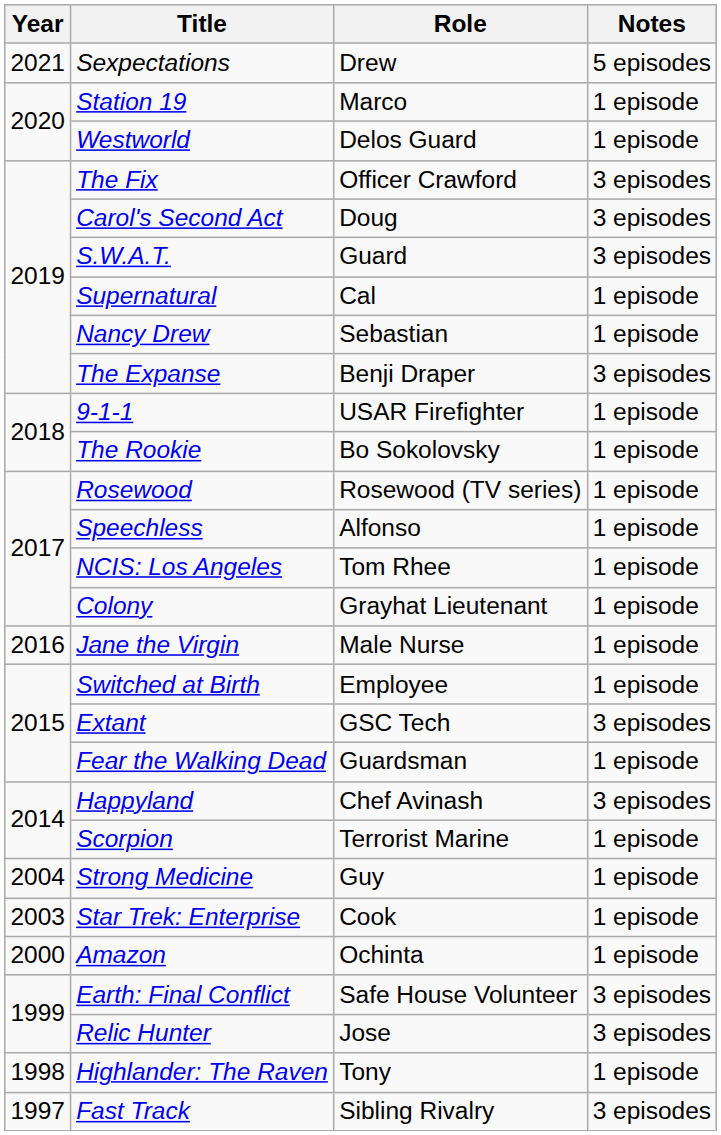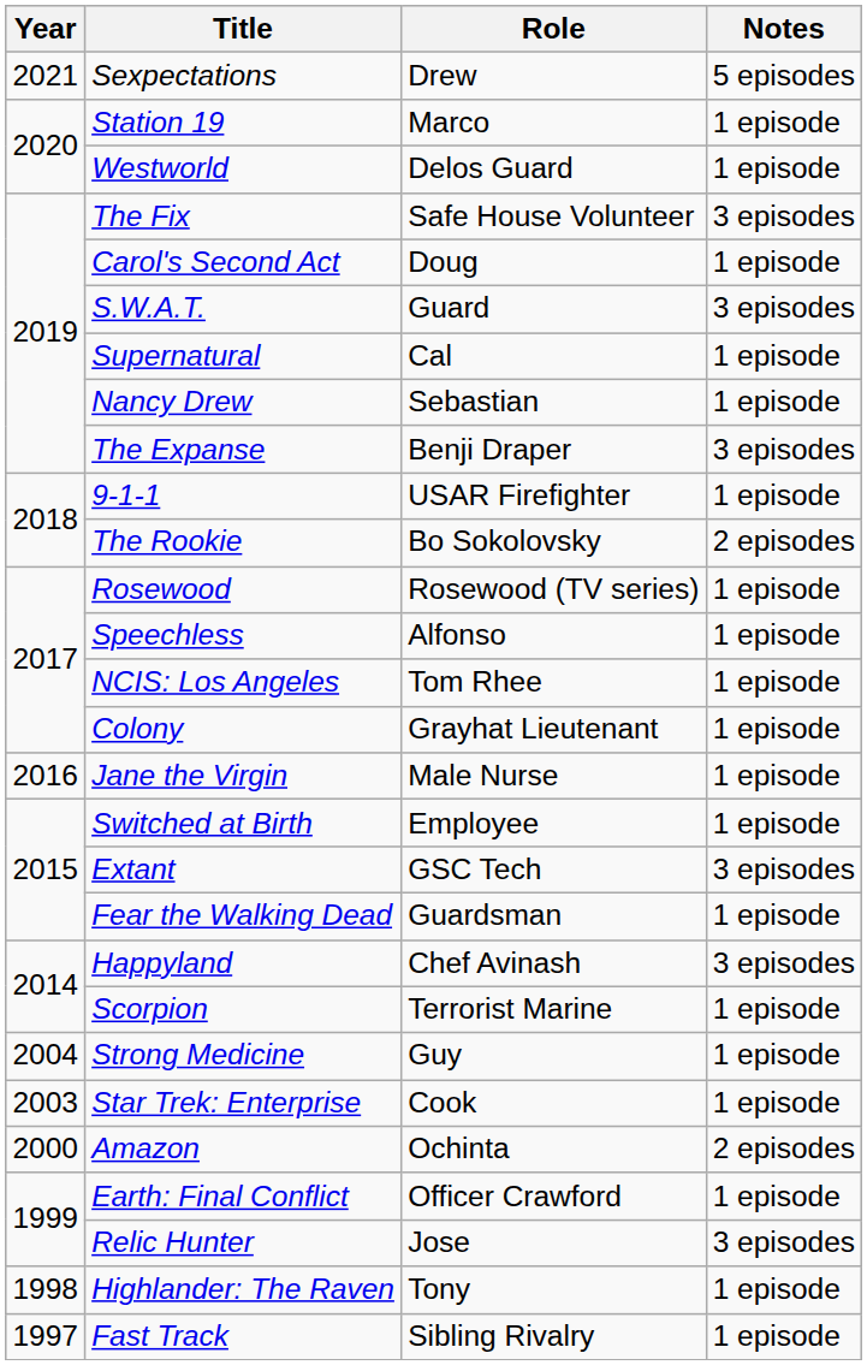The Fix | Role: Officer Crawford -> Safe House Volunteer
Carol's Second Act | Notes: 3 episodes -> 1 episode
The Rookie | Notes: 1 episode -> 2 episodes
Amazon | Notes: 1 episode -> 2 episodes
Earth: Final Conflict | Role: Safe House Volunteer -> Officer Crawford
Earth: Final Conflict | Notes: 3 episodes -> 1 episode
Fast Track | Notes: 3 episodes -> 1 episode
